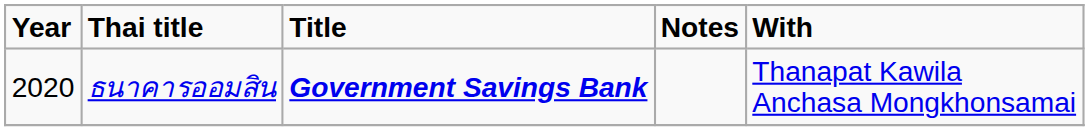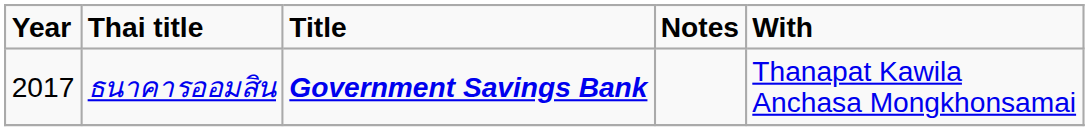ธนาคารออมสิน | Year: 2020 -> 2017
